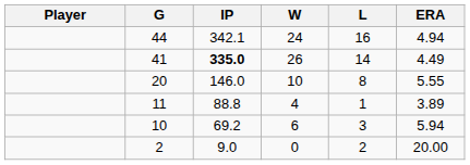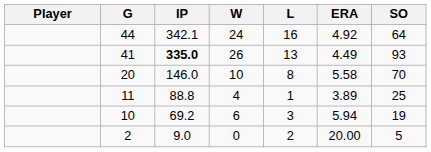+ column: SO | 64 | 93 | 70 | 25 | 19 | 5
44 | ERA: 4.94 -> 4.92
41 | L: 14 -> 13
20 | ERA: 5.55 -> 5.58
